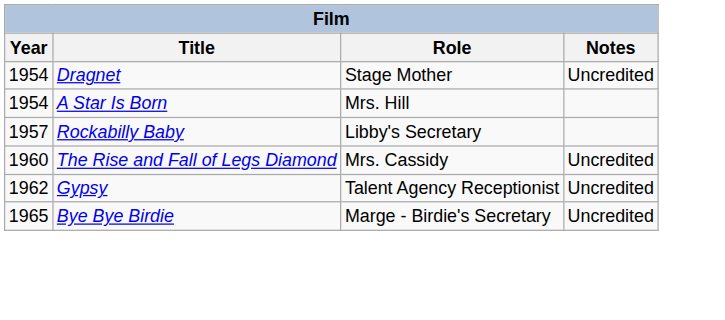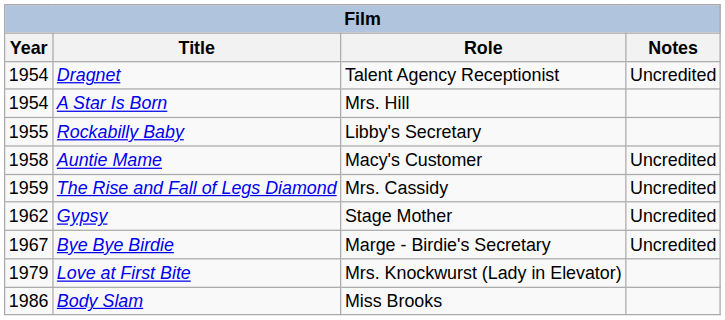Dragnet | Role: Stage Mother -> Talent Agency Receptionist
Rockabilly Baby | Year: 1957 -> 1955
+ row: 1958 | Auntie Mame | Macy's Customer | Uncredited
The Rise and Fall of Legs Diamond | Year: 1960 -> 1959
Gypsy | Role: Talent Agency Receptionist -> Stage Mother
Bye Bye Birdie | Year: 1965 -> 1967
+ row: 1979 | Love at First Bite | Mrs. Knockwurst (Lady in Elevator)
+ row: 1986 | Body Slam | Miss Brooks
